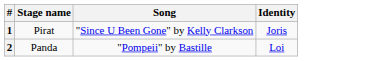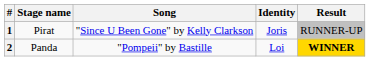+ column: Result | RUNNER-UP | WINNER
